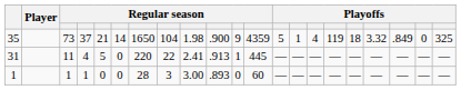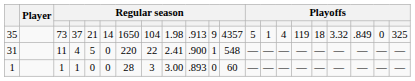35 | column 10: .900 -> .913
35 | column 12: 4359 -> 4357
31 | column 10: .913 -> .900
31 | column 12: 445 -> 548
